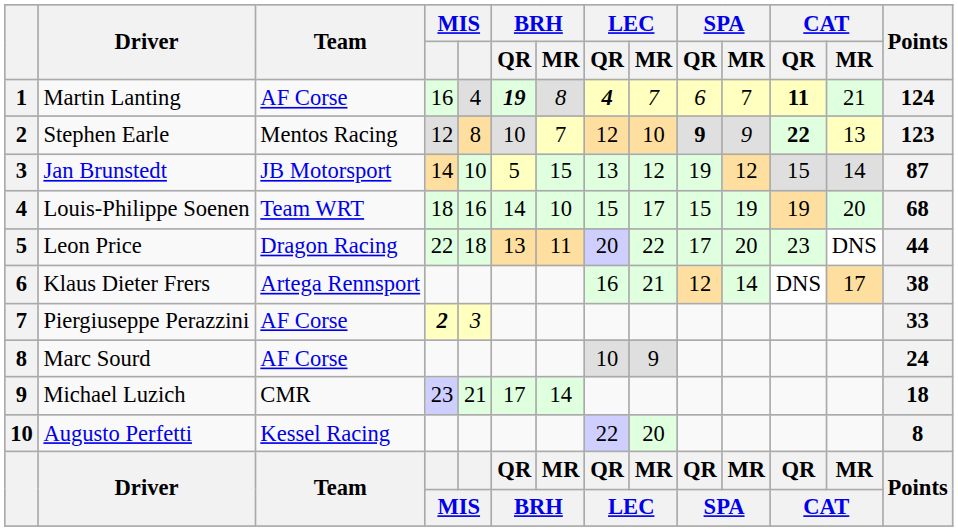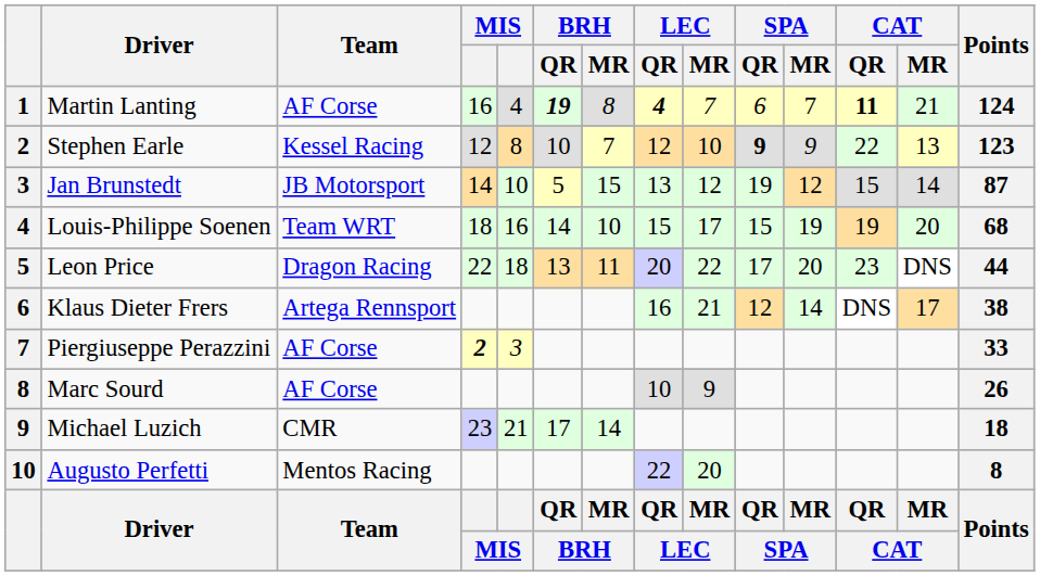Stephen Earle | Team: Mentos Racing -> Kessel Racing
Stephen Earle | CAT / QR: bold -> normal
Marc Sourd | Points: 24 -> 26
Augusto Perfetti | Team: Kessel Racing -> Mentos Racing
